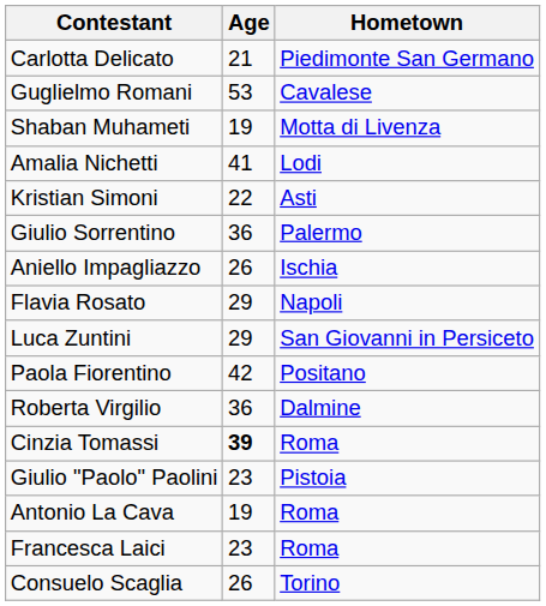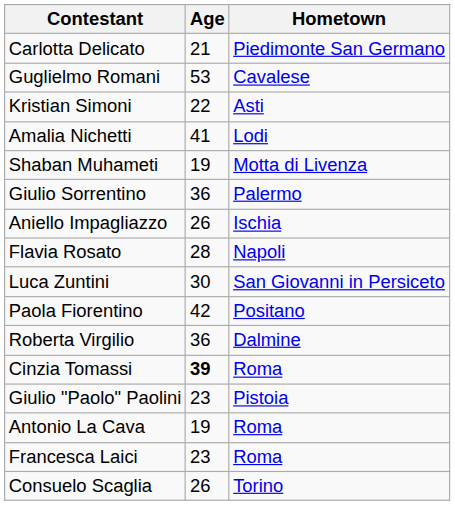rows swapped: Kristian Simoni <-> Shaban Muhameti
Flavia Rosato | Age: 29 -> 28
Luca Zuntini | Age: 29 -> 30
